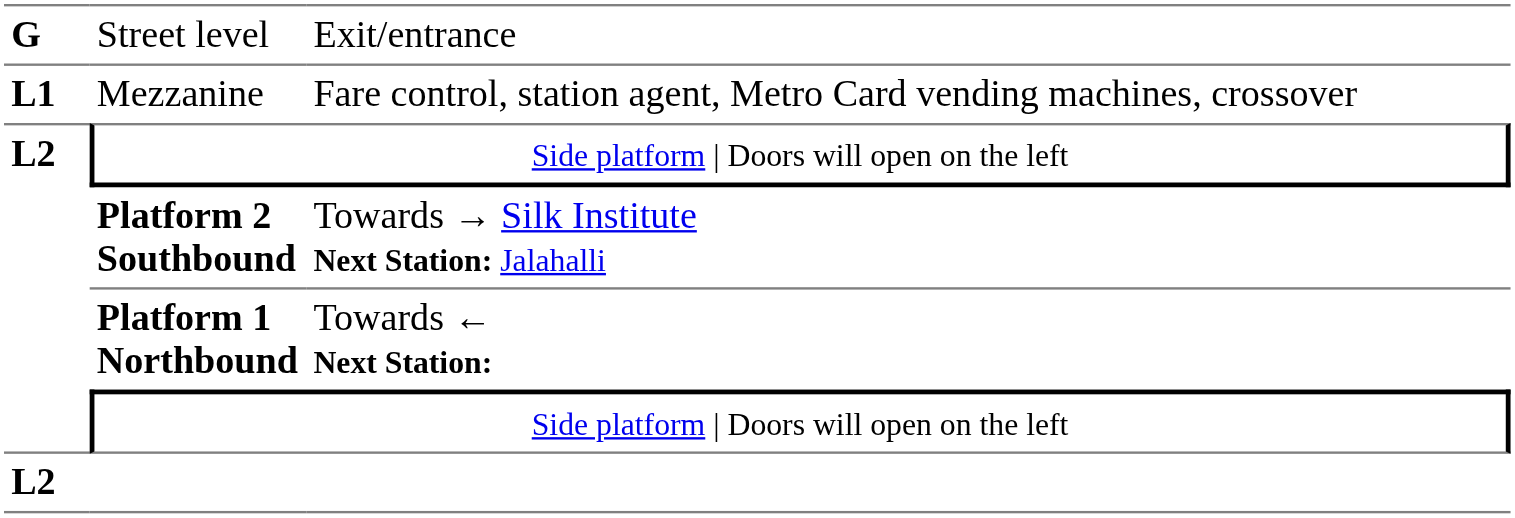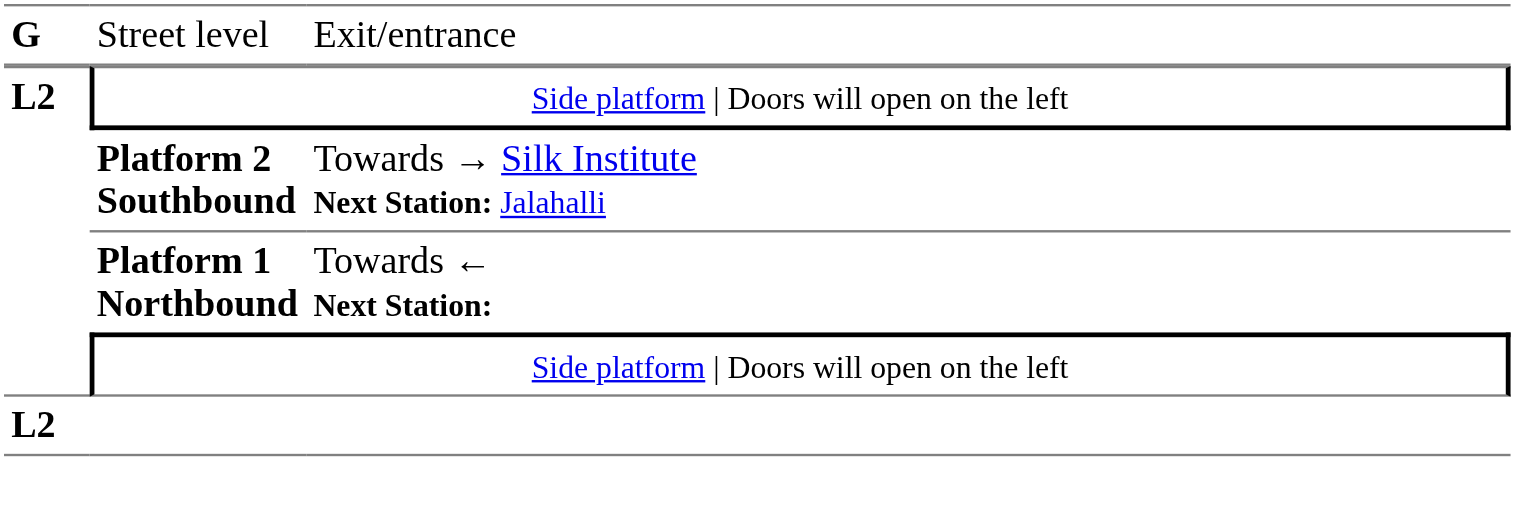- row: L1 | Mezzanine | Fare control, station agent, Metro Card vending machines, crossover
